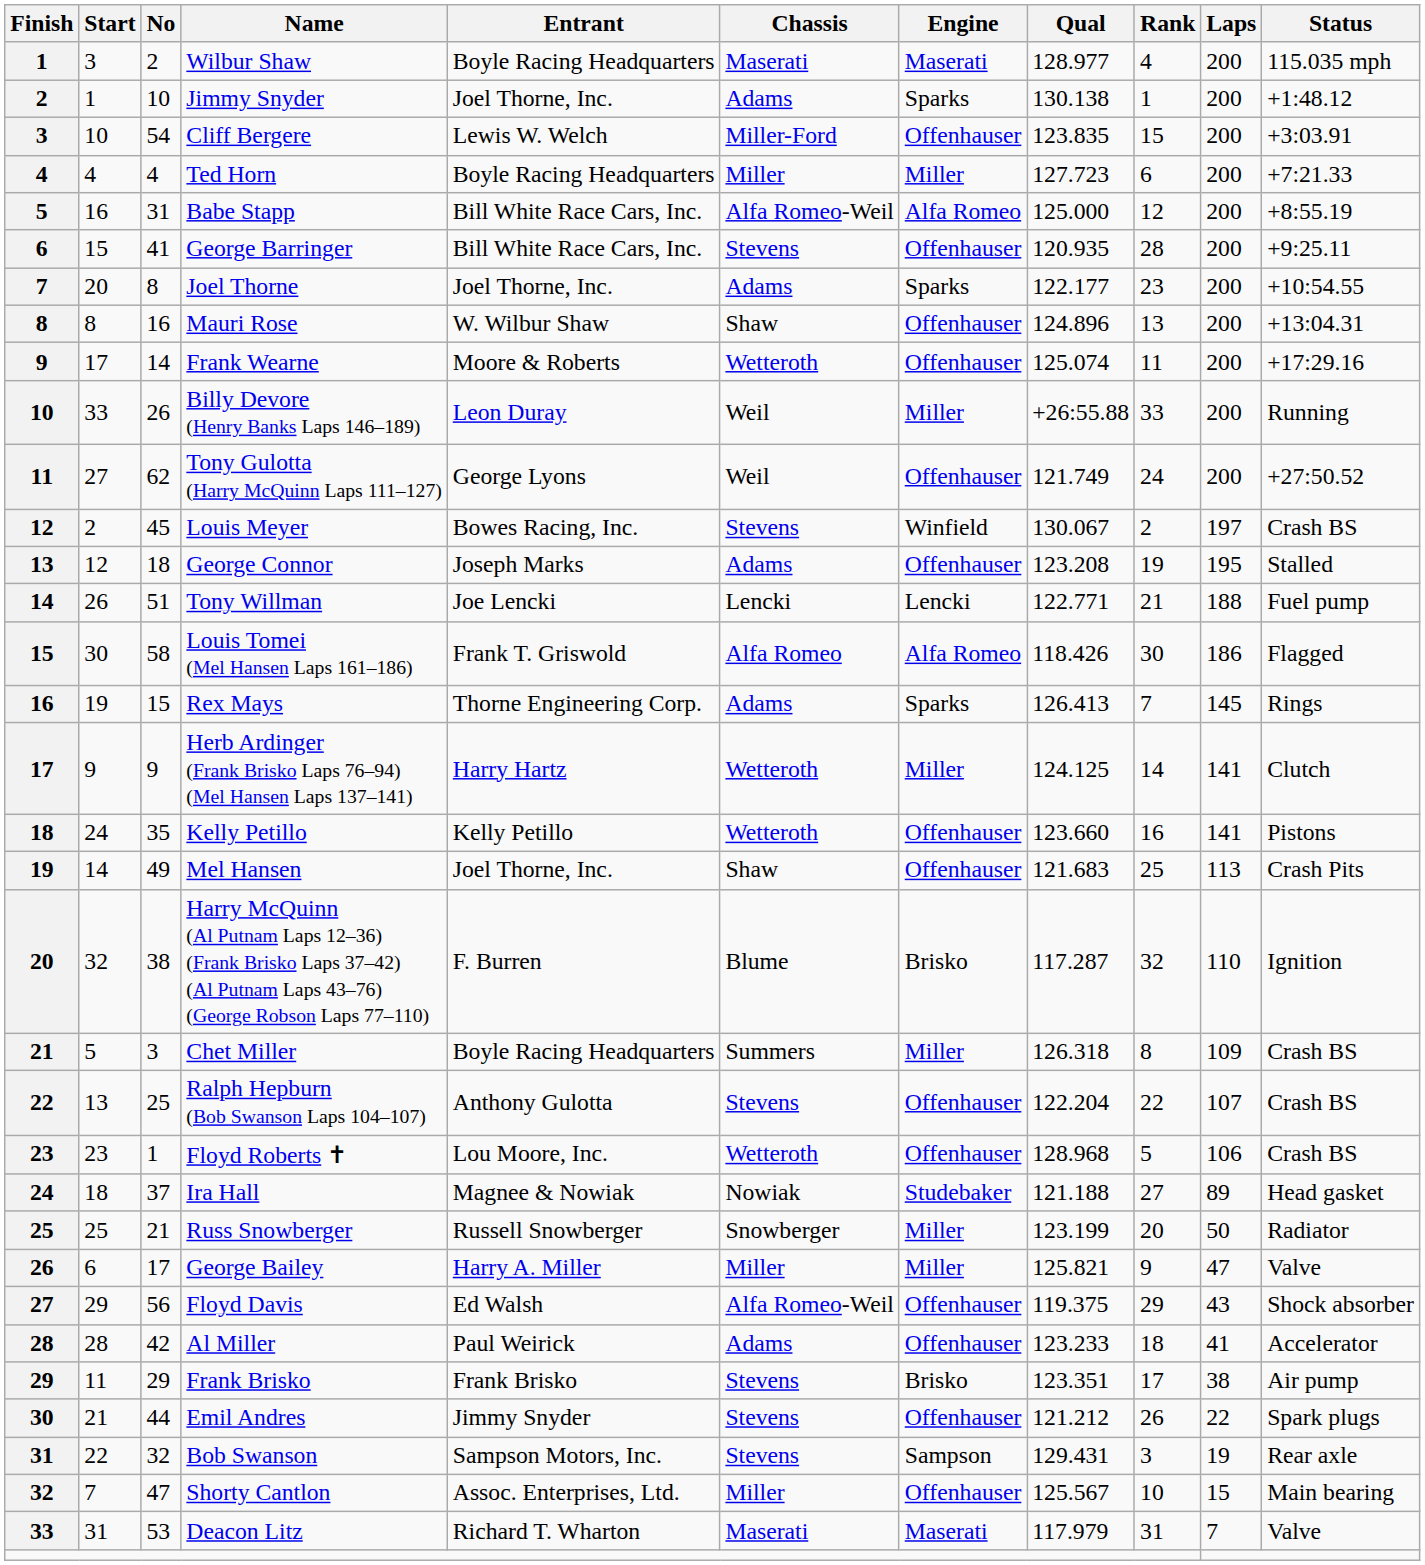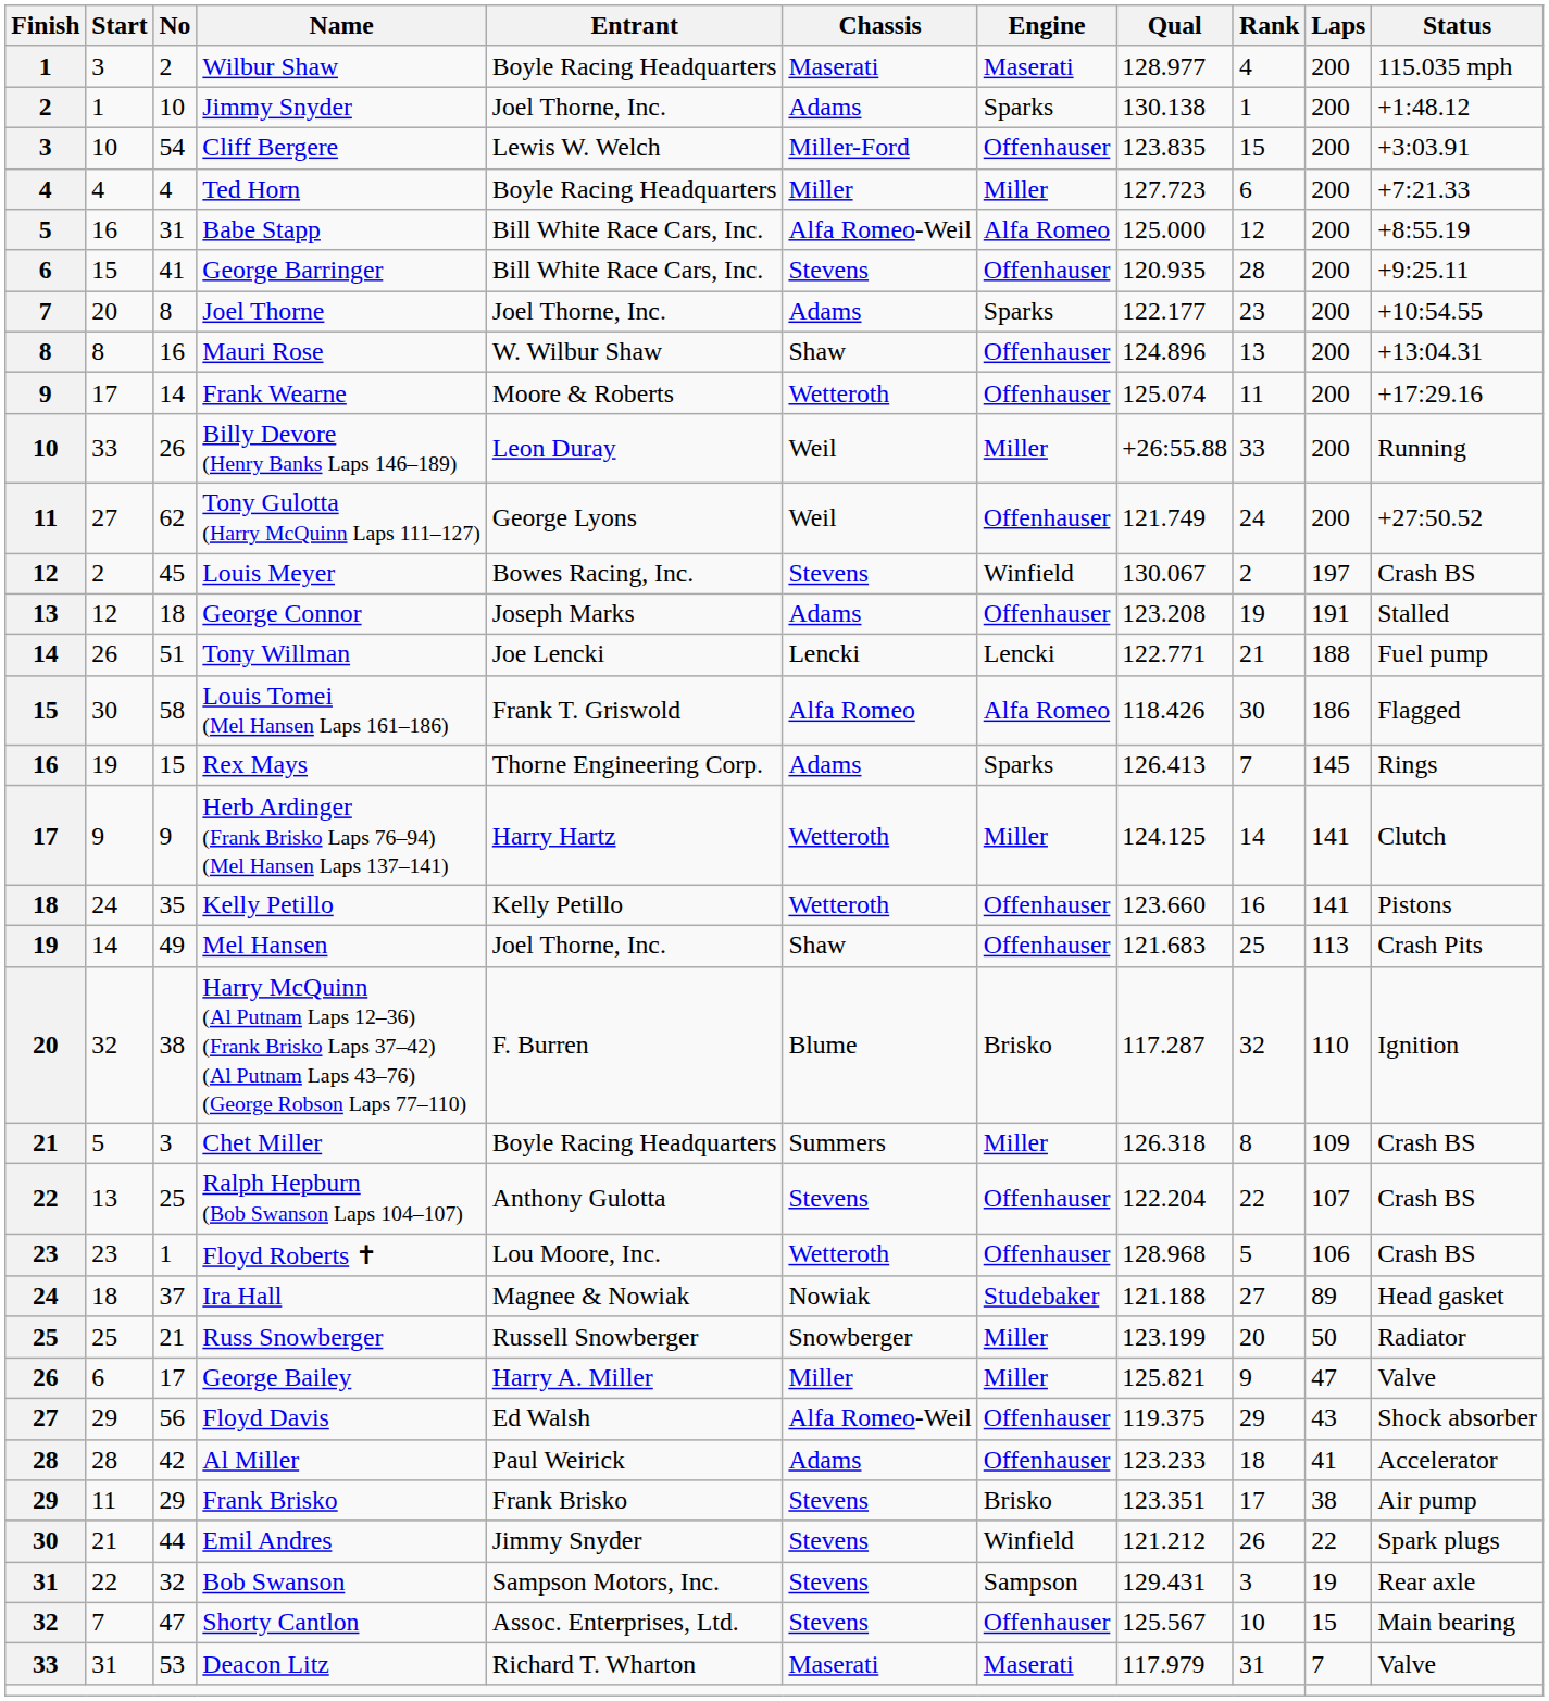George Connor | Laps: 195 -> 191
Emil Andres | Engine: Offenhauser -> Winfield
Shorty Cantlon | Chassis: Miller -> Stevens
